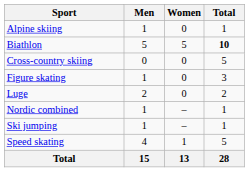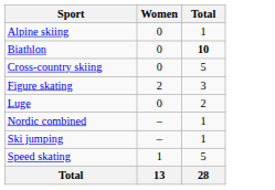- column: Men | 1 | 5 | 0 | 1 | 2 | 1 | 1 | 4 | 15
Biathlon | Women: 5 -> 0
Figure skating | Women: 0 -> 2
